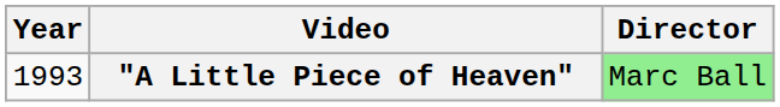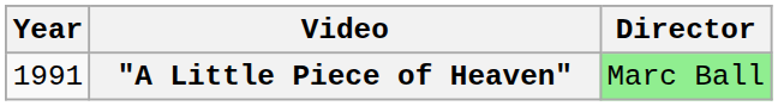"A Little Piece of Heaven" | Year: 1993 -> 1991
